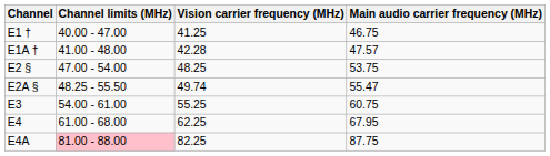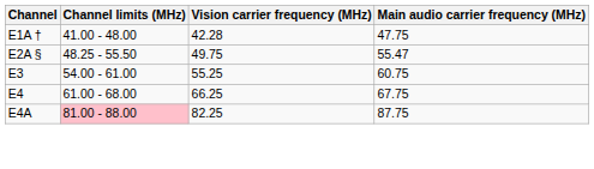- row: E1 † | 40.00 - 47.00 | 41.25 | 46.75
E1A † | Main audio carrier frequency (MHz): 47.57 -> 47.75
- row: E2 § | 47.00 - 54.00 | 48.25 | 53.75
E2A § | Vision carrier frequency (MHz): 49.74 -> 49.75
E4 | Vision carrier frequency (MHz): 62.25 -> 66.25
E4 | Main audio carrier frequency (MHz): 67.95 -> 67.75
